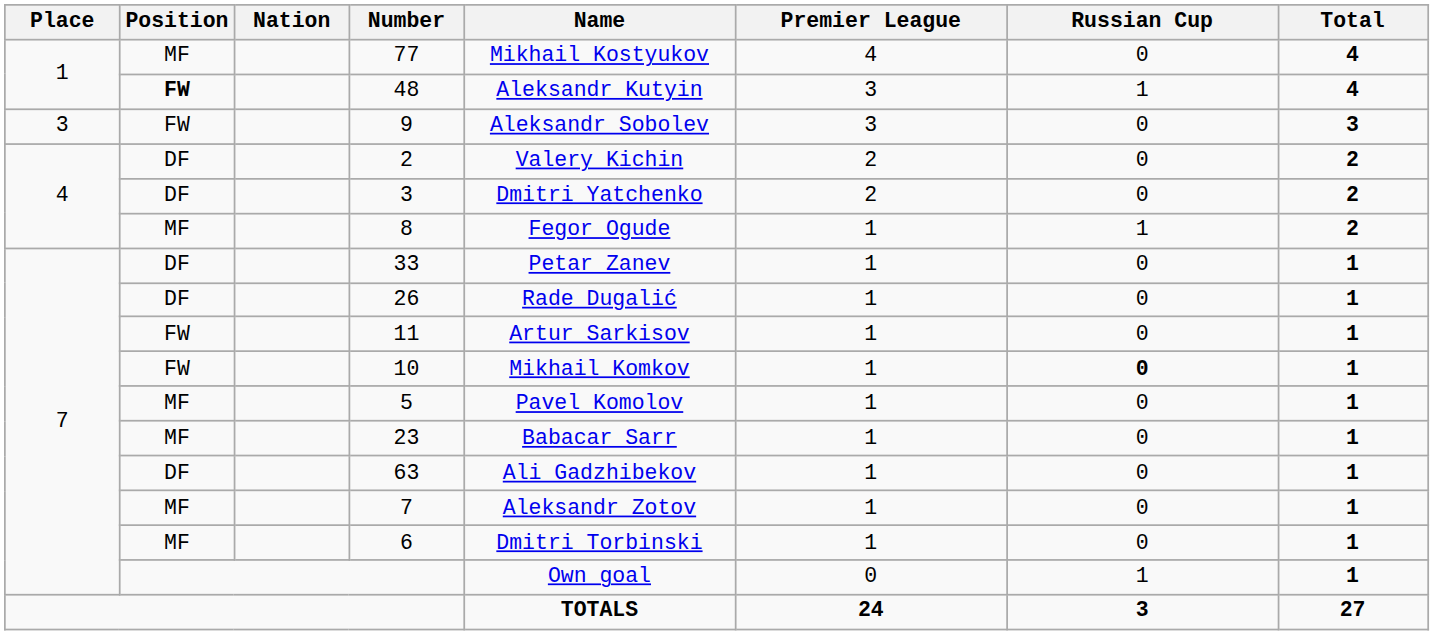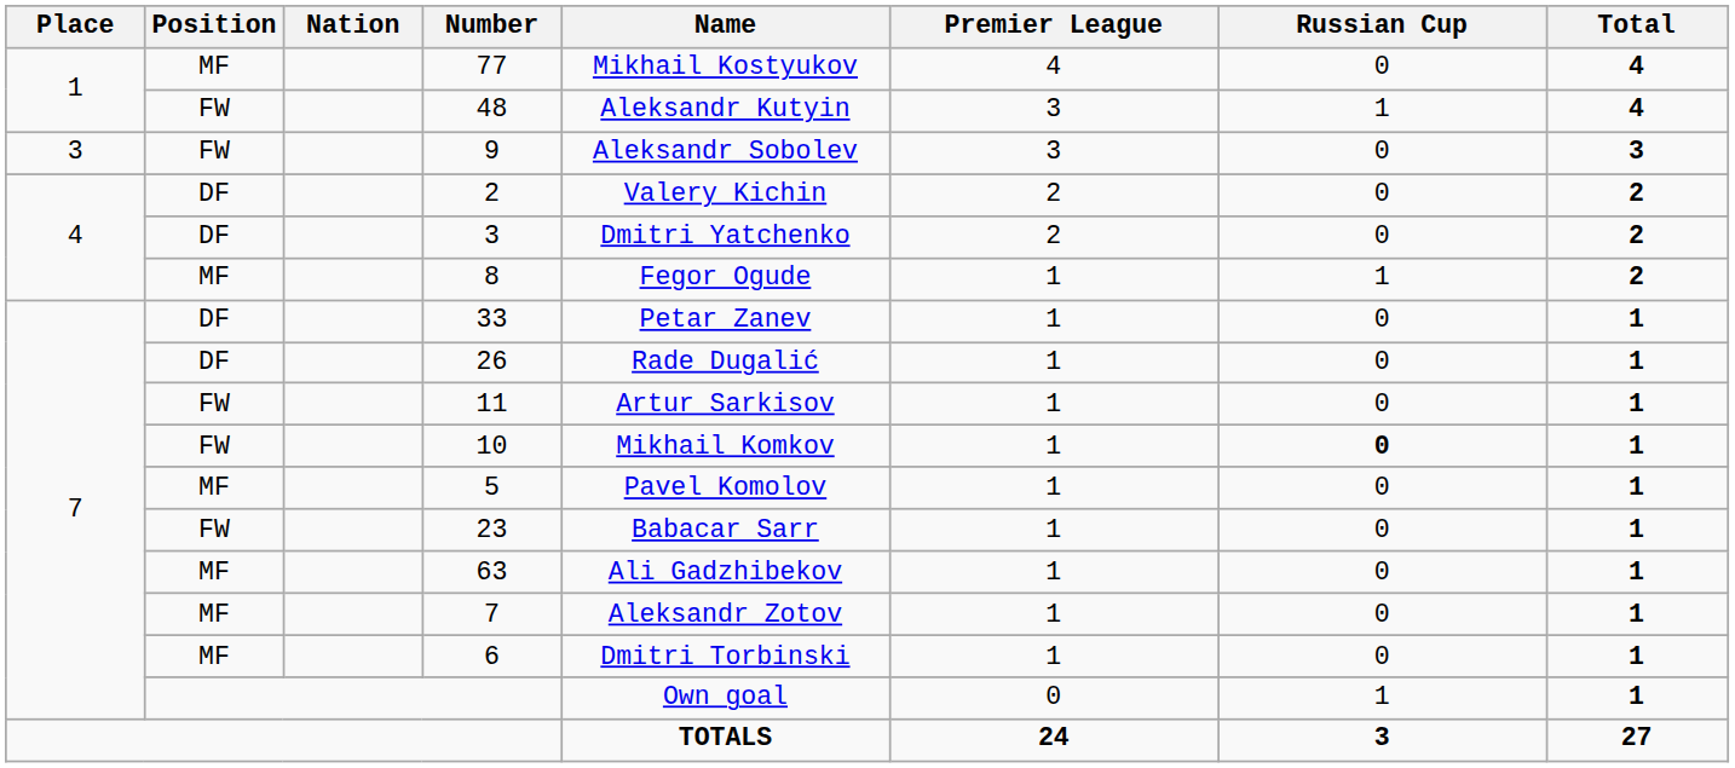48 | Position: bold -> normal
23 | Position: MF -> FW
63 | Position: DF -> MF
